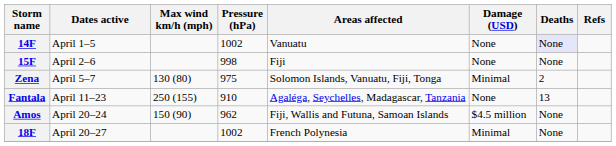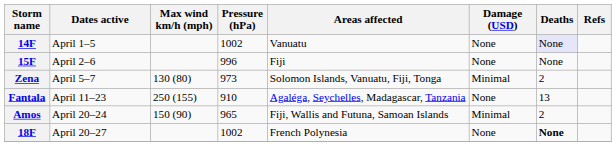15F | Pressure (hPa): 998 -> 996
Zena | Pressure (hPa): 975 -> 973
Amos | Pressure (hPa): 962 -> 965
Amos | Damage (USD): $4.5 million -> Minimal
Amos | Deaths: None -> 2
18F | Damage (USD): Minimal -> None
18F | Deaths: normal -> bold
